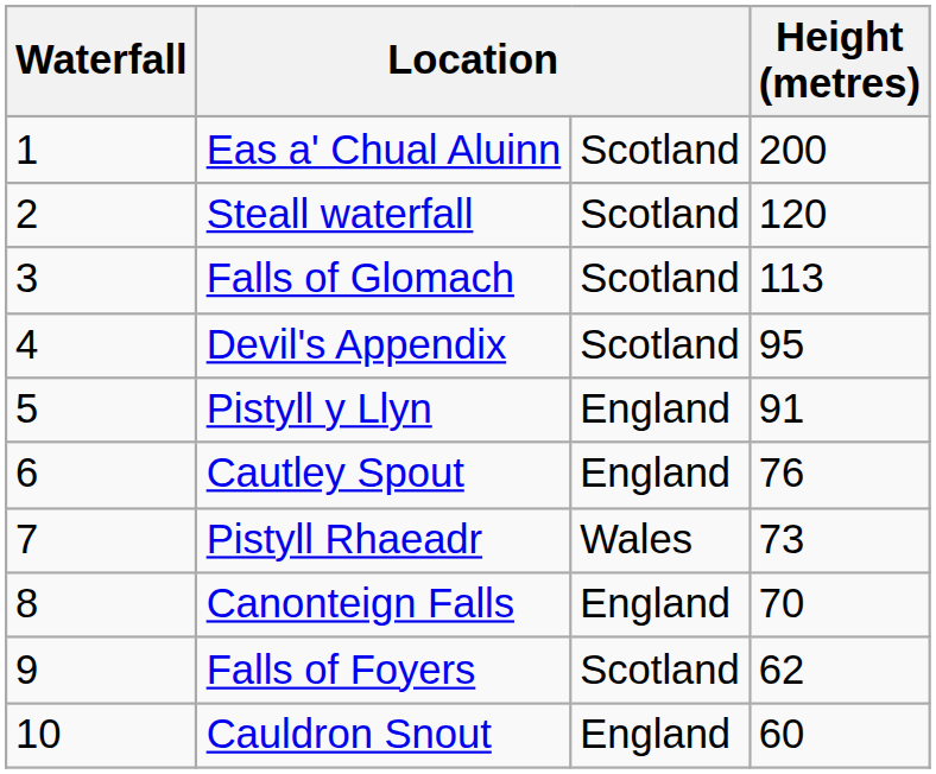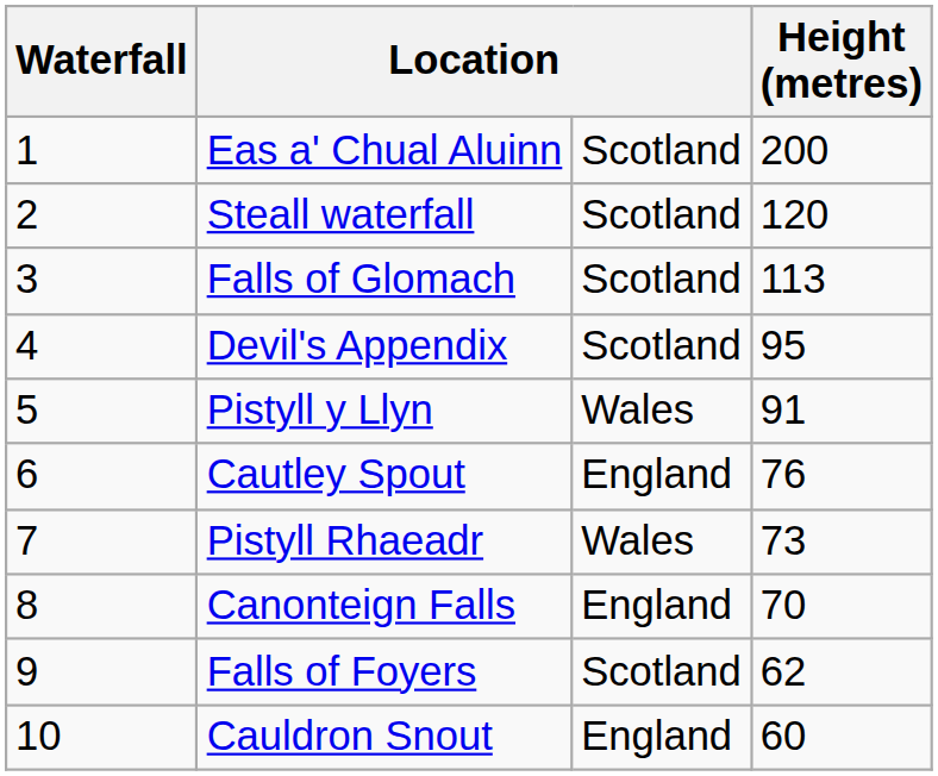Pistyll y Llyn | column 3: England -> Wales
